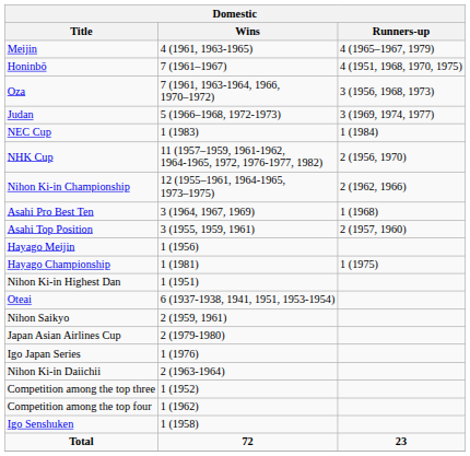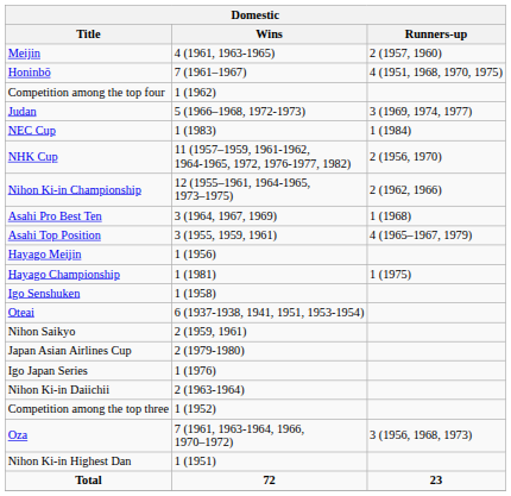Meijin | Runners-up: 4 (1965–1967, 1979) -> 2 (1957, 1960)
rows swapped: Oza <-> Competition among the top four
Asahi Top Position | Runners-up: 2 (1957, 1960) -> 4 (1965–1967, 1979)
rows swapped: Igo Senshuken <-> Nihon Ki-in Highest Dan
